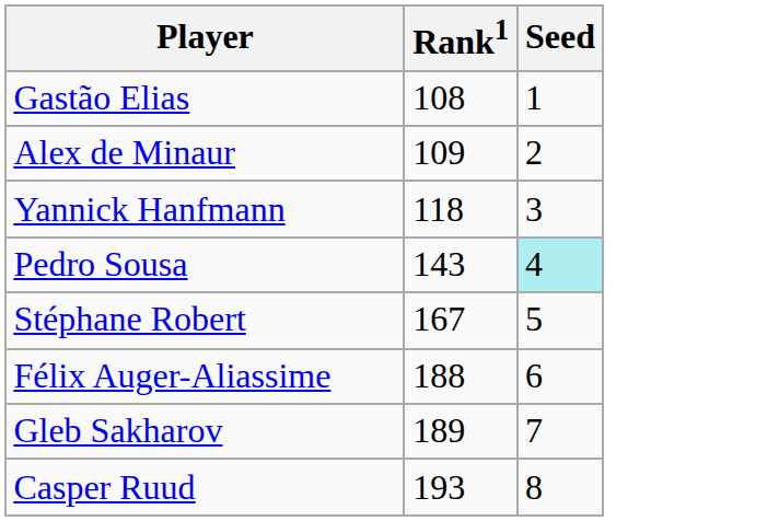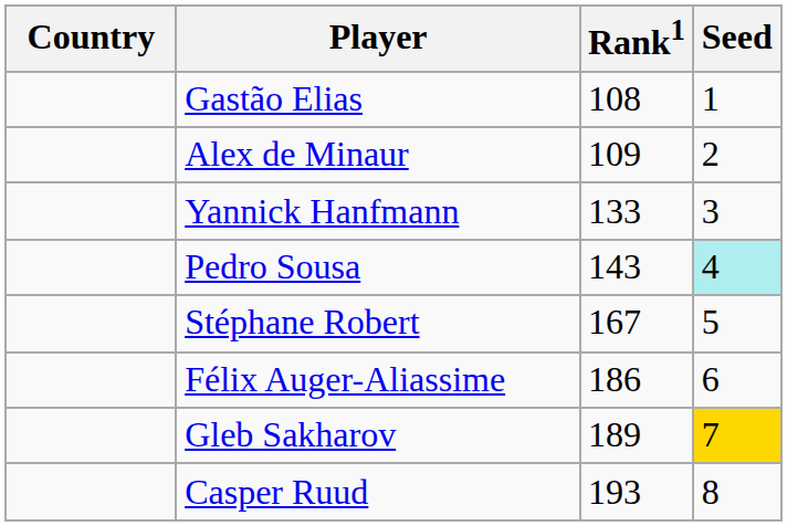+ column: Country
Yannick Hanfmann | Rank1: 118 -> 133
Félix Auger-Aliassime | Rank1: 188 -> 186
Gleb Sakharov | Seed: no background -> gold background
